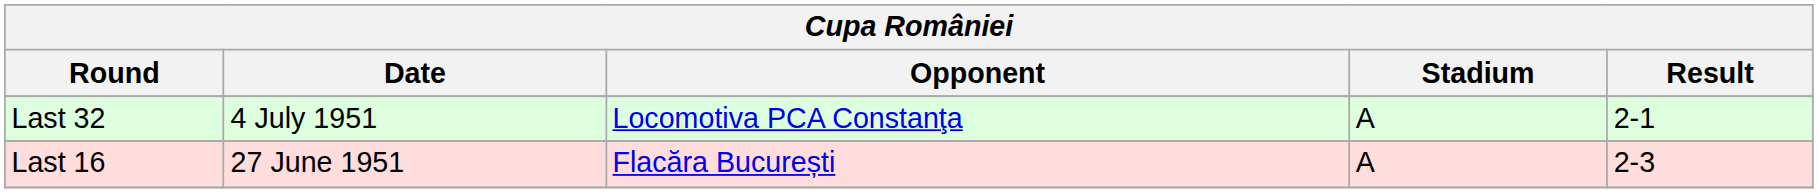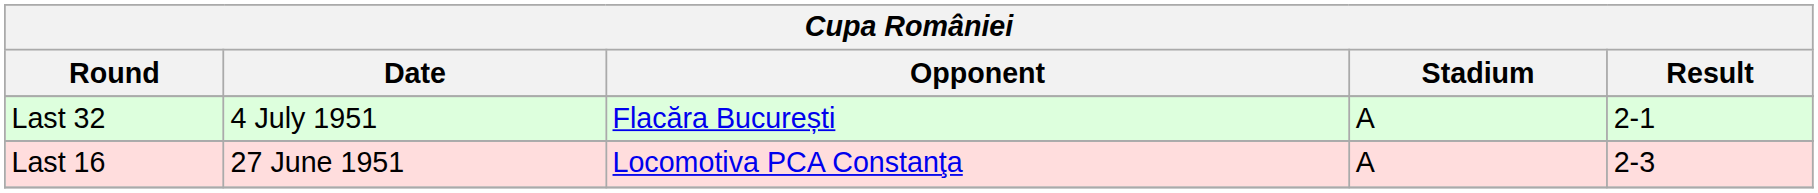Last 32 | Opponent: Locomotiva PCA Constanţa -> Flacăra București
Last 16 | Opponent: Flacăra București -> Locomotiva PCA Constanţa
